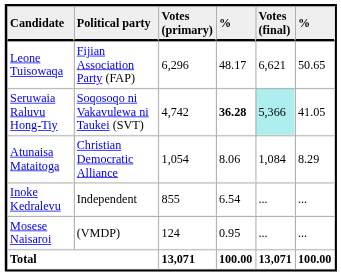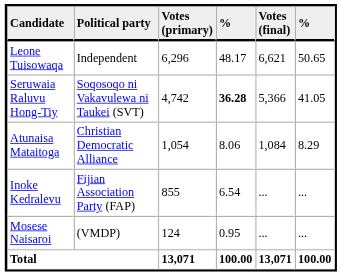Leone Tuisowaqa | Political party: Fijian Association Party (FAP) -> Independent
Seruwaia Raluvu Hong-Tiy | Votes (final): paleturquoise background -> no background
Inoke Kedralevu | Political party: Independent -> Fijian Association Party (FAP)
